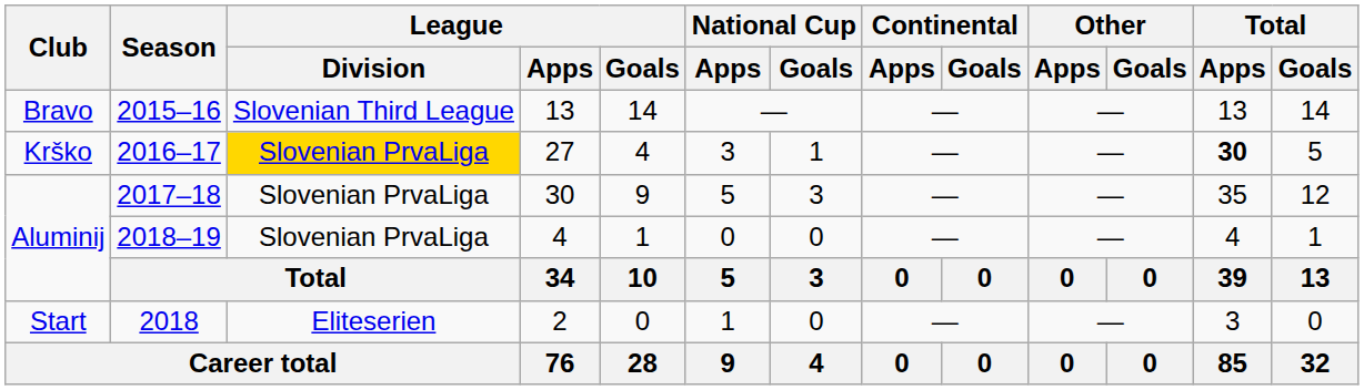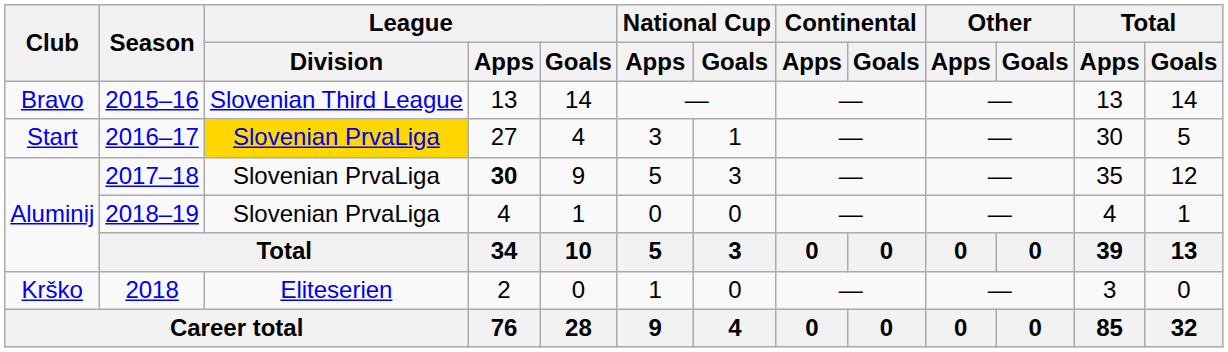2016–17 | Club: Krško -> Start
2016–17 | Total / Apps: bold -> normal
2017–18 | League / Apps: normal -> bold
2018 | Club: Start -> Krško
